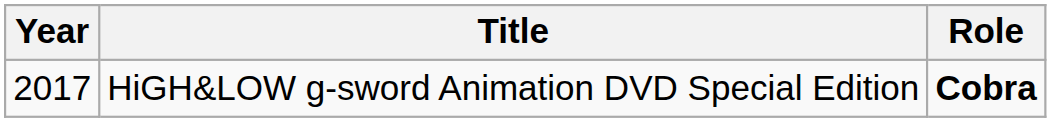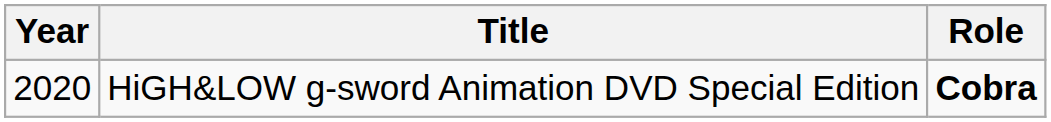HiGH&LOW g-sword Animation DVD Special Edition | Year: 2017 -> 2020
